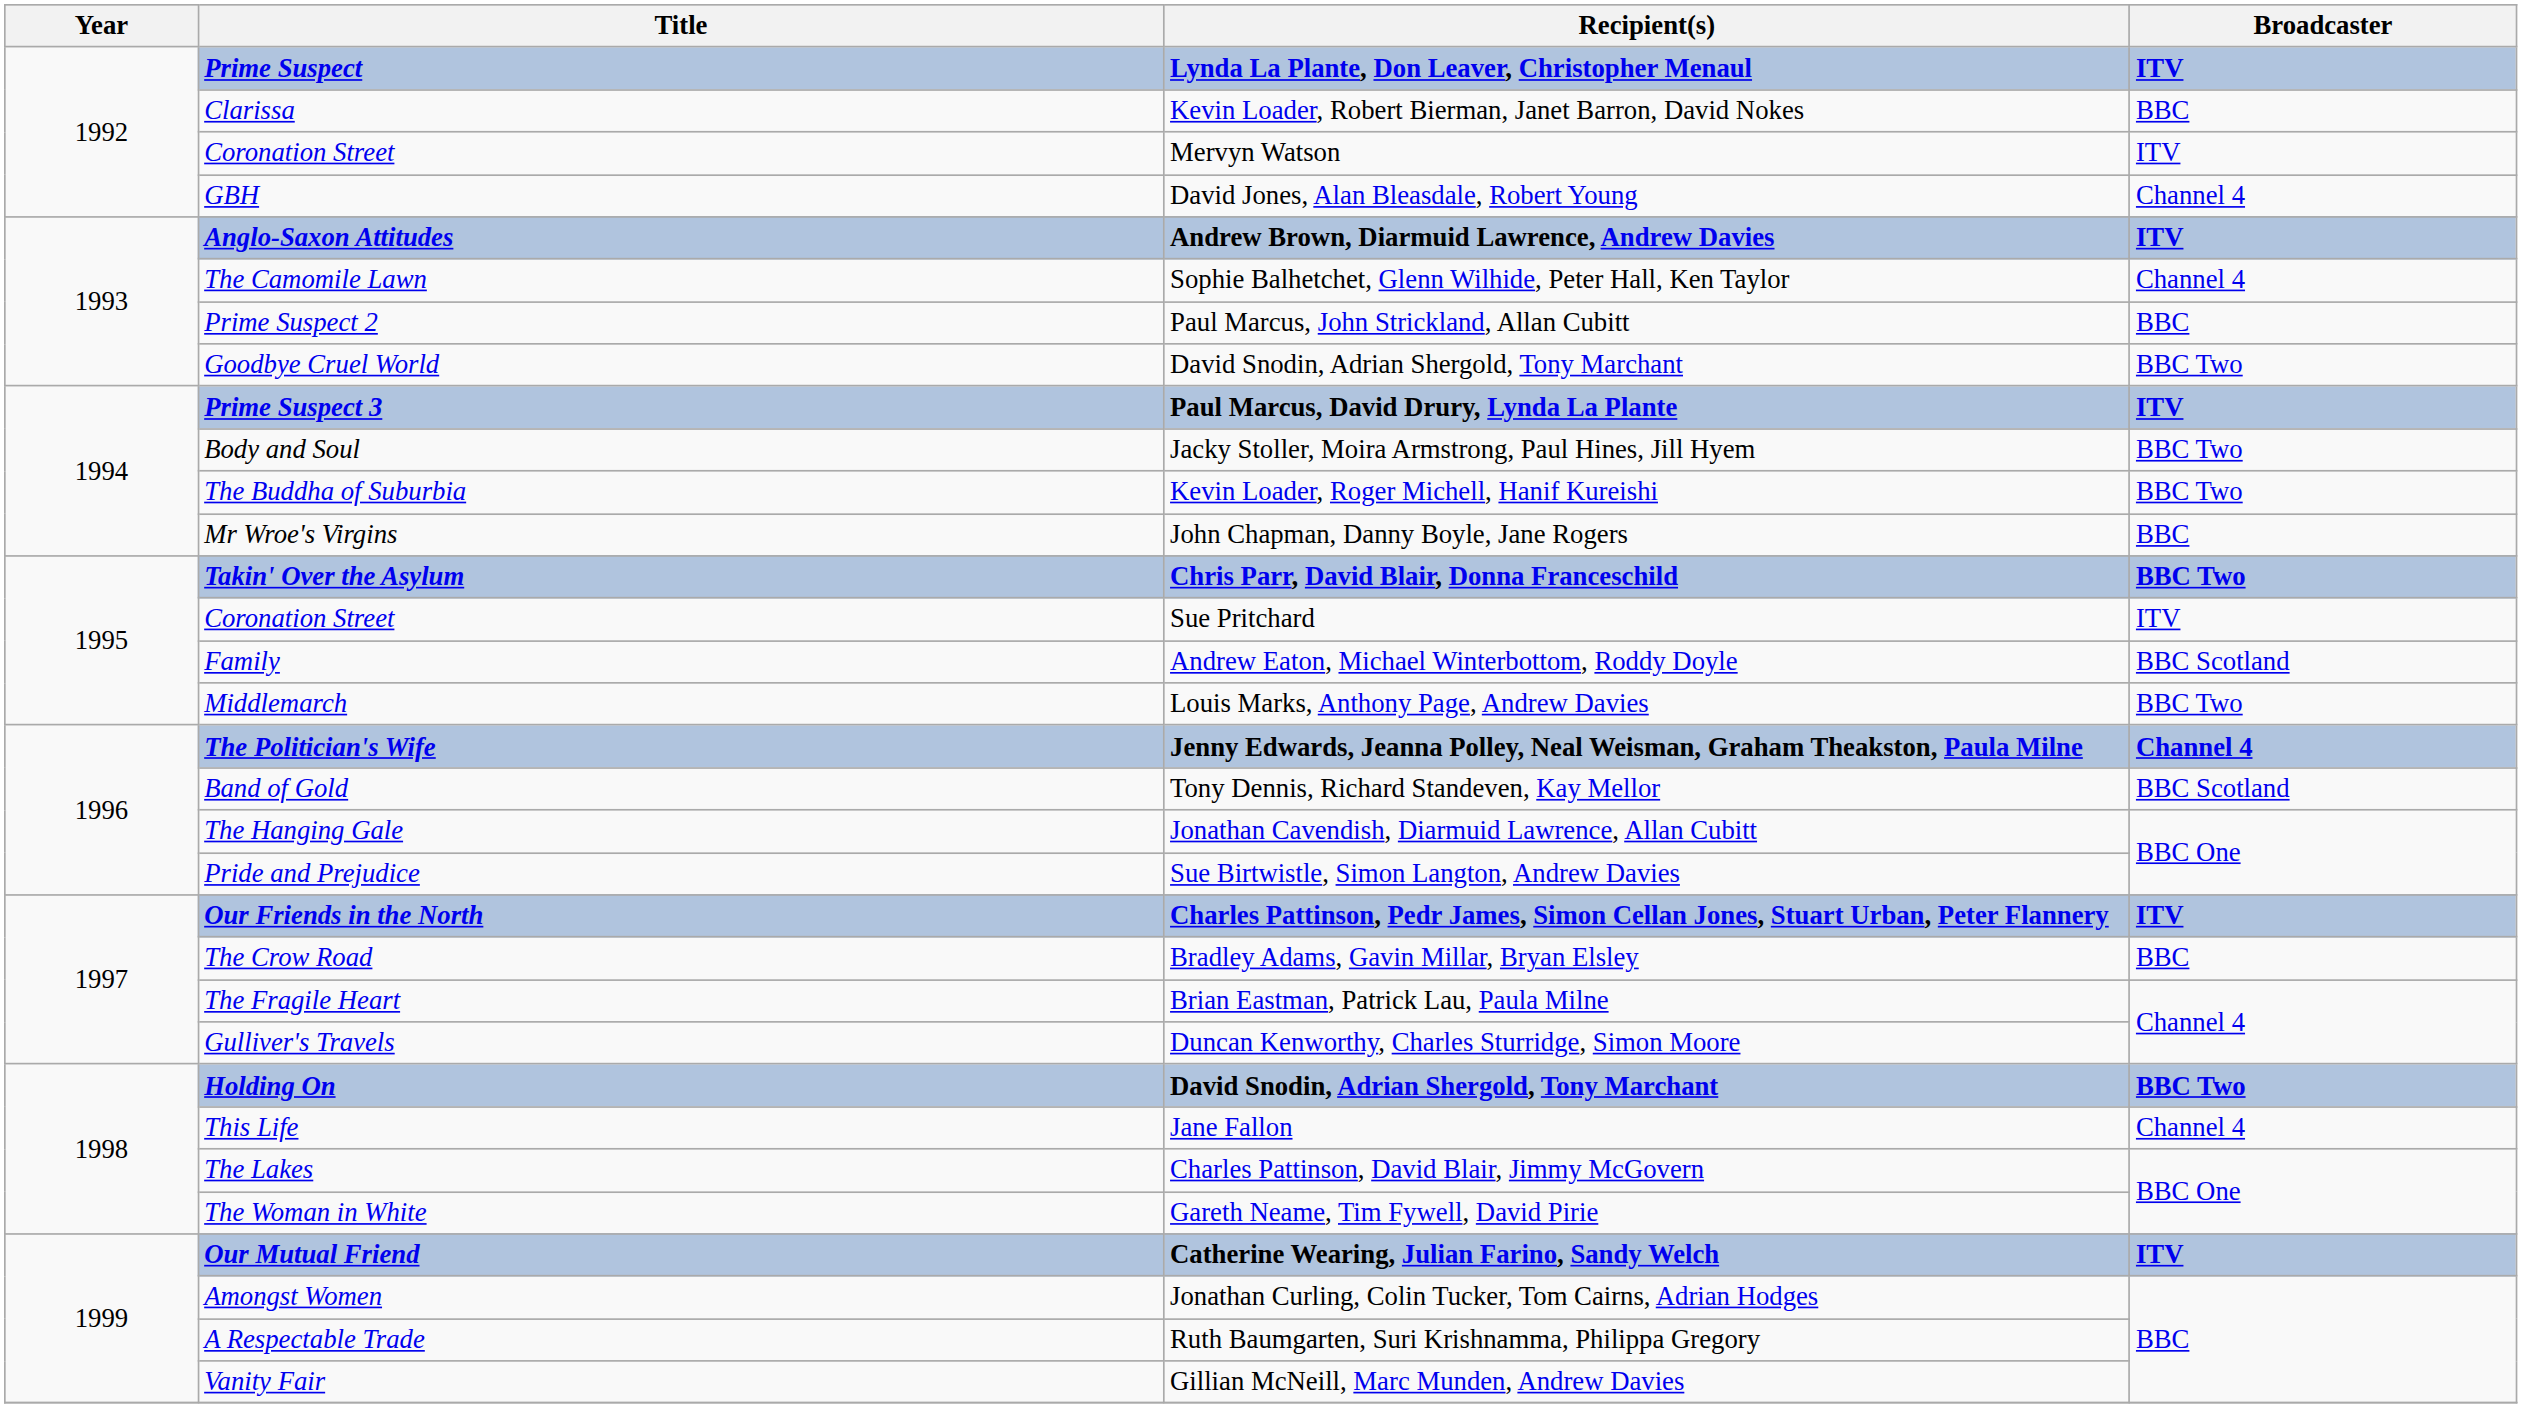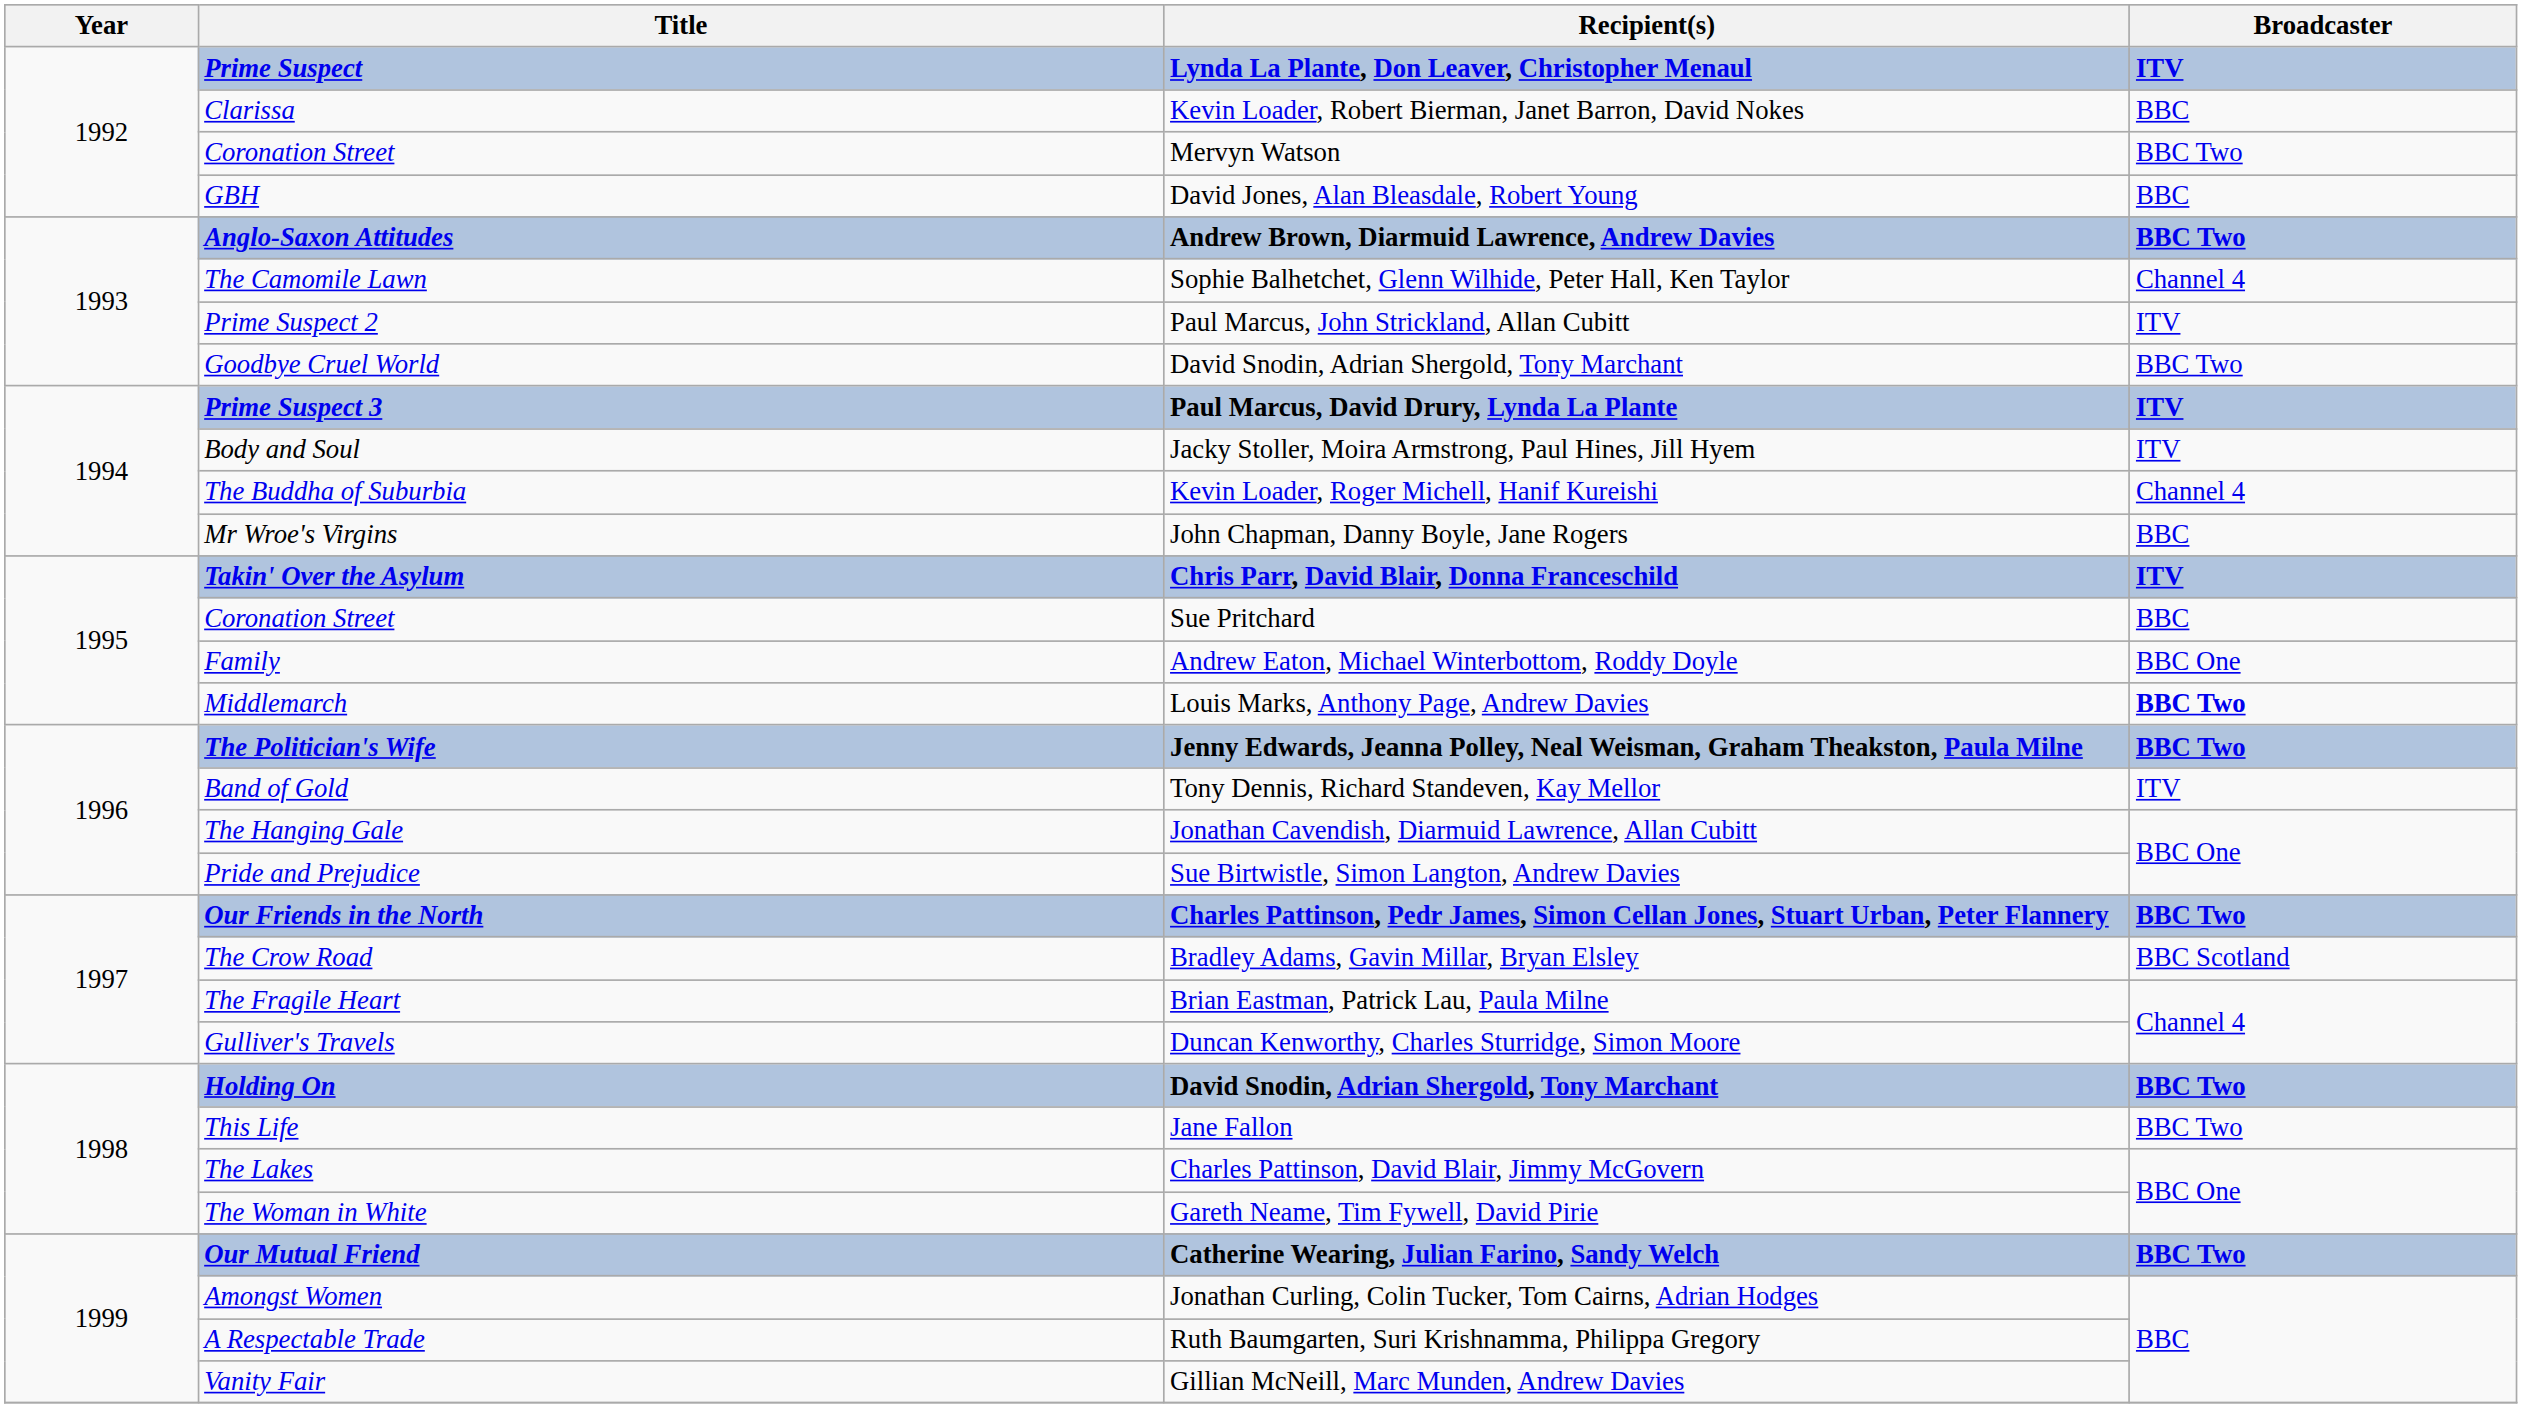Coronation Street / Mervyn Watson | Broadcaster: ITV -> BBC Two
GBH | Broadcaster: Channel 4 -> BBC
Anglo-Saxon Attitudes | Broadcaster: ITV -> BBC Two
Prime Suspect 2 | Broadcaster: BBC -> ITV
Body and Soul | Broadcaster: BBC Two -> ITV
The Buddha of Suburbia | Broadcaster: BBC Two -> Channel 4
Takin' Over the Asylum | Broadcaster: BBC Two -> ITV
Coronation Street / Sue Pritchard | Broadcaster: ITV -> BBC
Family | Broadcaster: BBC Scotland -> BBC One
Middlemarch | Broadcaster: normal -> bold
The Politician's Wife | Broadcaster: Channel 4 -> BBC Two
Band of Gold | Broadcaster: BBC Scotland -> ITV
Our Friends in the North | Broadcaster: ITV -> BBC Two
The Crow Road | Broadcaster: BBC -> BBC Scotland
This Life | Broadcaster: Channel 4 -> BBC Two
Our Mutual Friend | Broadcaster: ITV -> BBC Two
